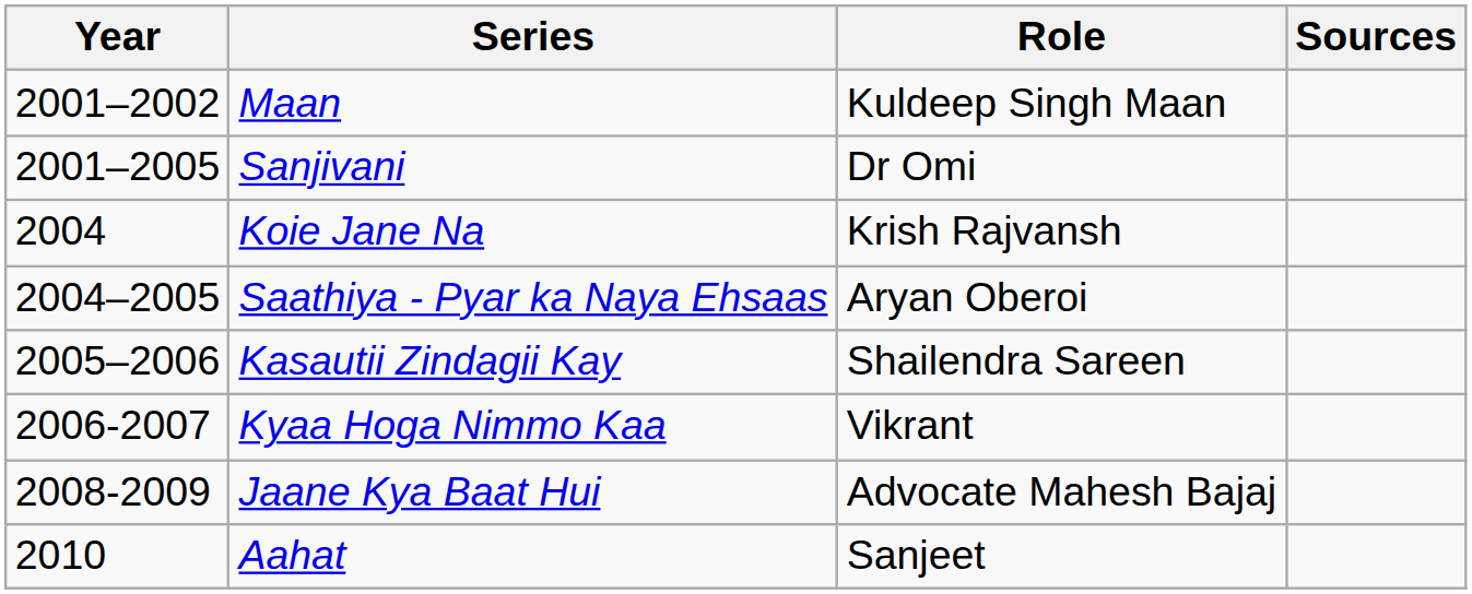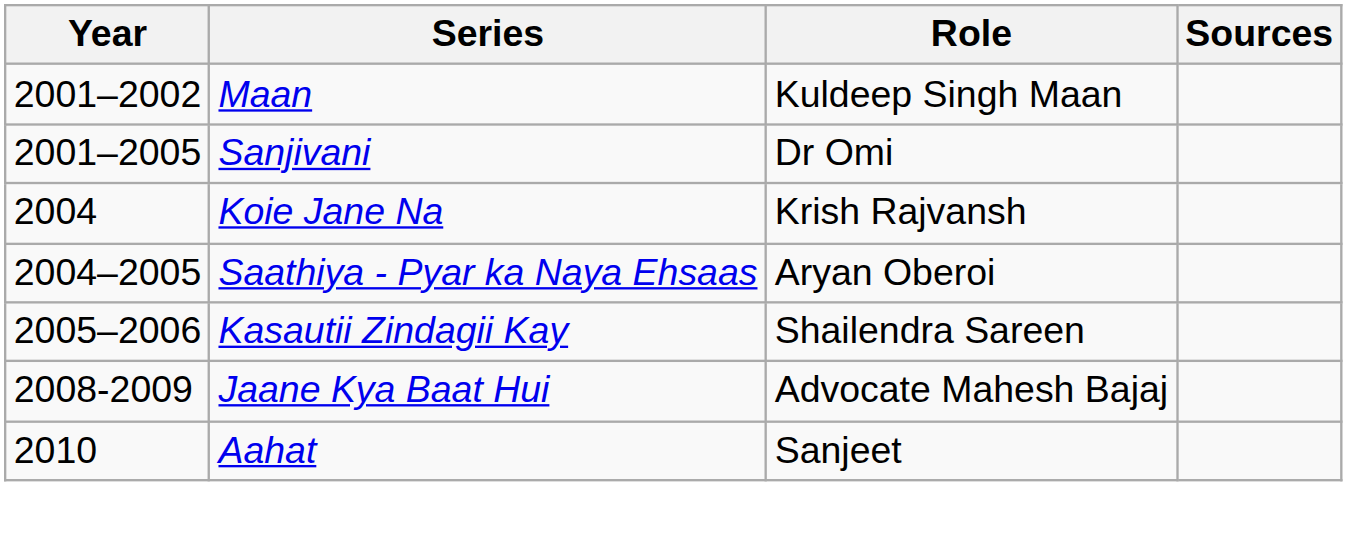- row: 2006-2007 | Kyaa Hoga Nimmo Kaa | Vikrant
